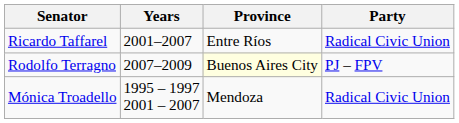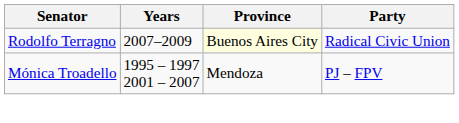- row: Ricardo Taffarel | 2001–2007 | Entre Ríos | Radical Civic Union
Rodolfo Terragno | Party: PJ – FPV -> Radical Civic Union
Mónica Troadello | Party: Radical Civic Union -> PJ – FPV
